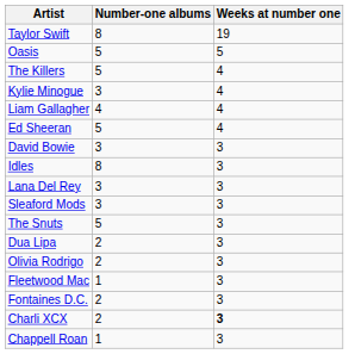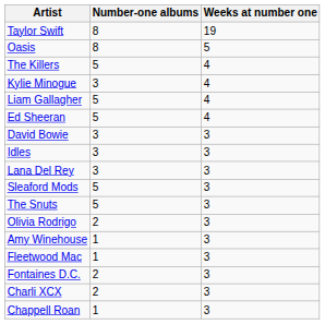Oasis | Number-one albums: 5 -> 8
Liam Gallagher | Number-one albums: 4 -> 5
Idles | Number-one albums: 8 -> 3
Sleaford Mods | Number-one albums: 3 -> 5
- row: Dua Lipa | 2 | 3
+ row: Amy Winehouse | 1 | 3
Charli XCX | Weeks at number one: bold -> normal
